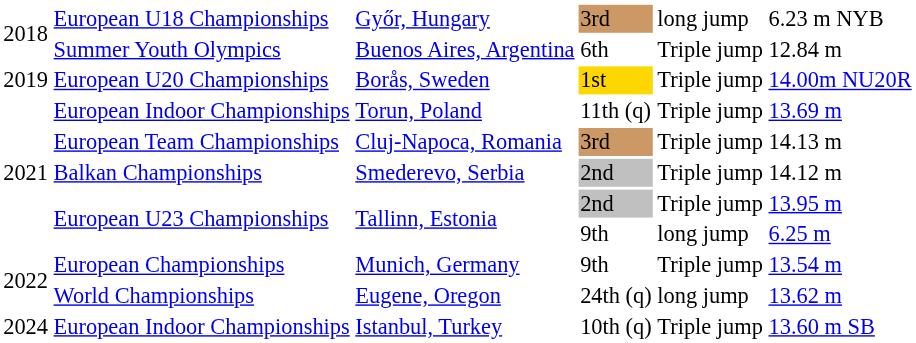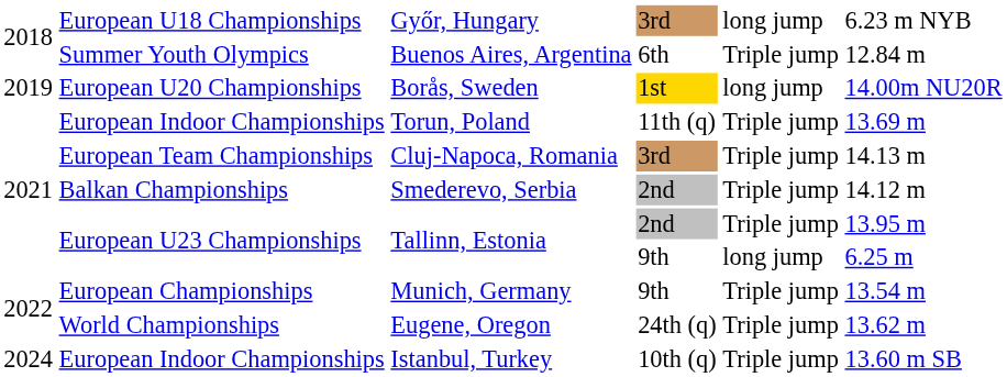Borås, Sweden | column 5: Triple jump -> long jump
Eugene, Oregon | column 5: long jump -> Triple jump
